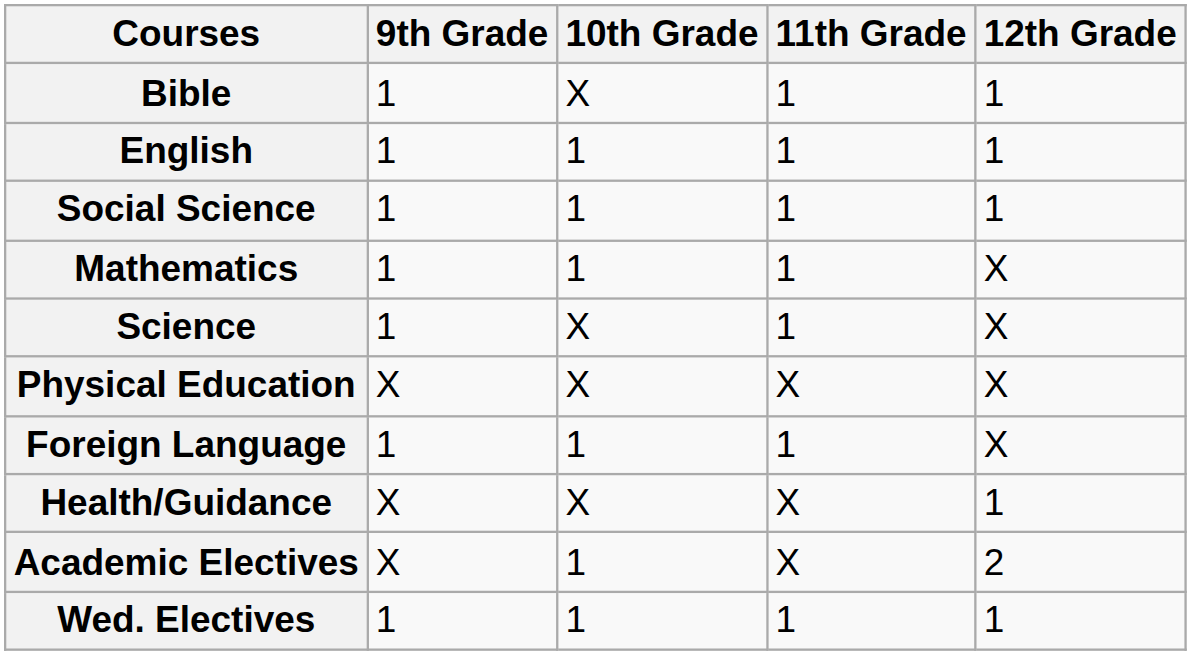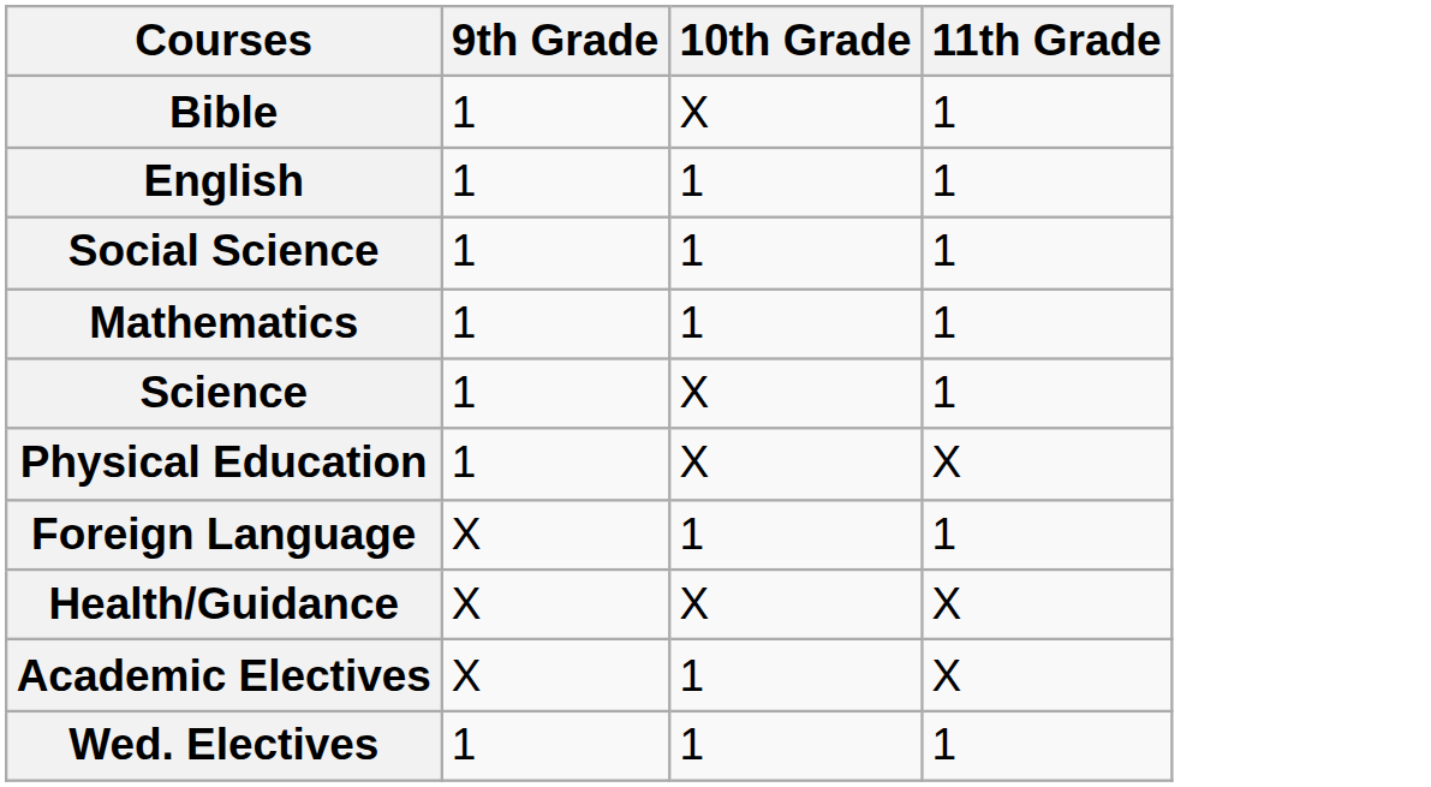- column: 12th Grade | 1 | 1 | 1 | X | X | X | X | 1 | 2 | 1
Physical Education | 9th Grade: X -> 1
Foreign Language | 9th Grade: 1 -> X
